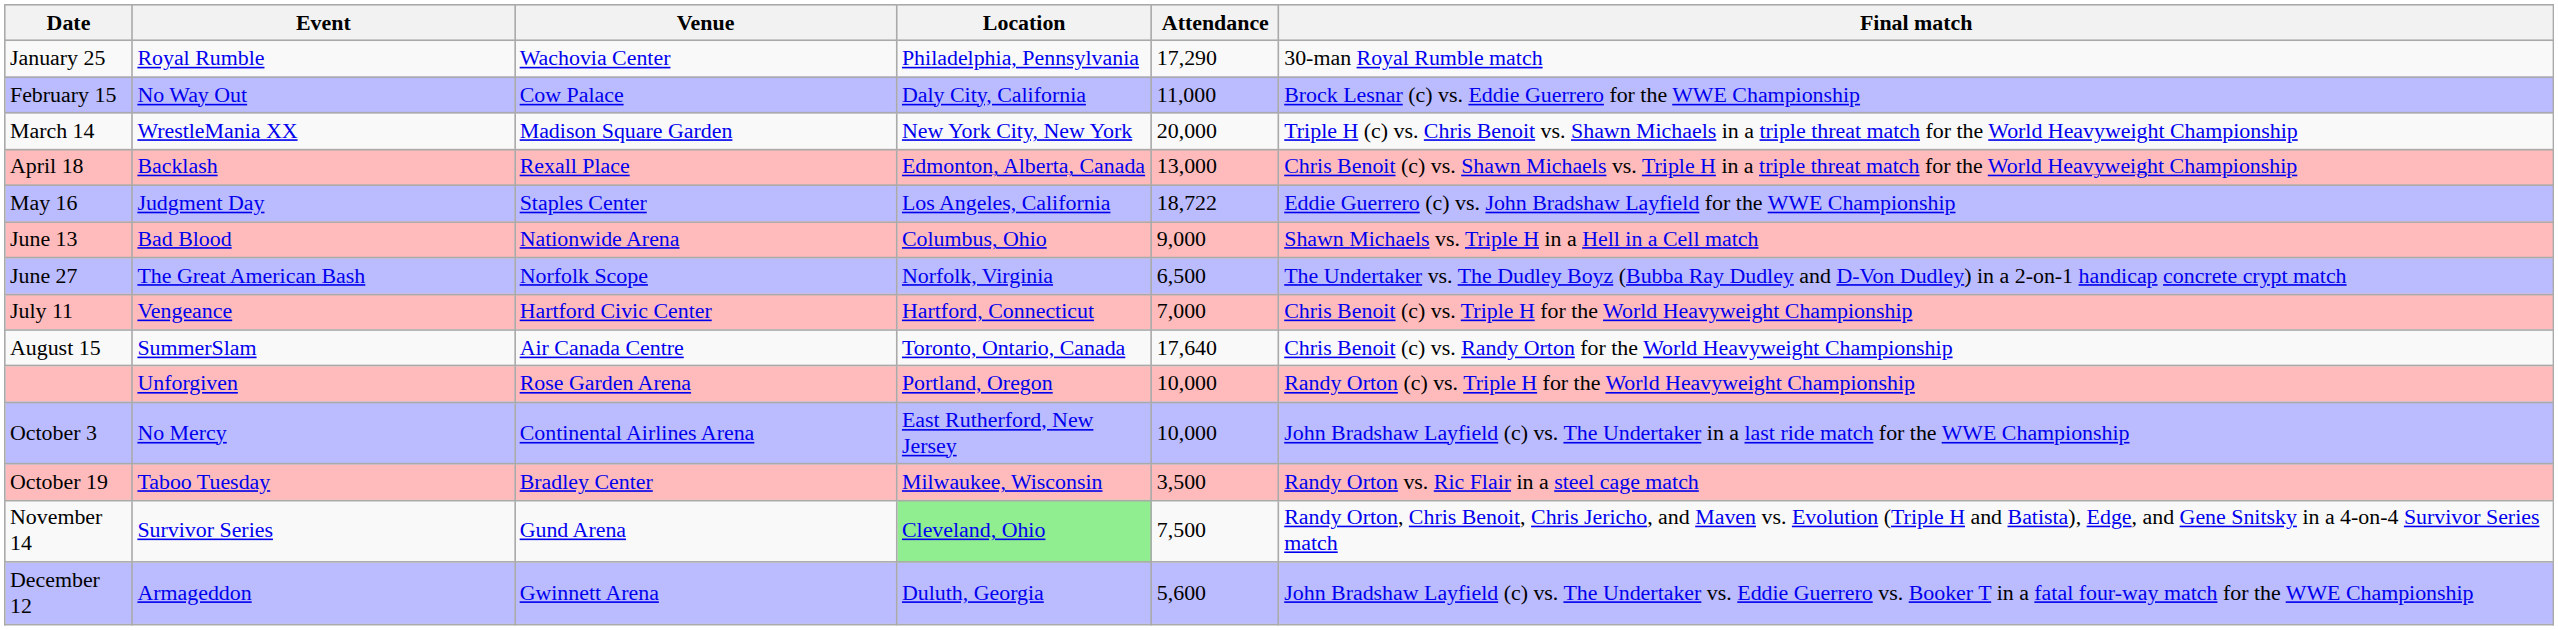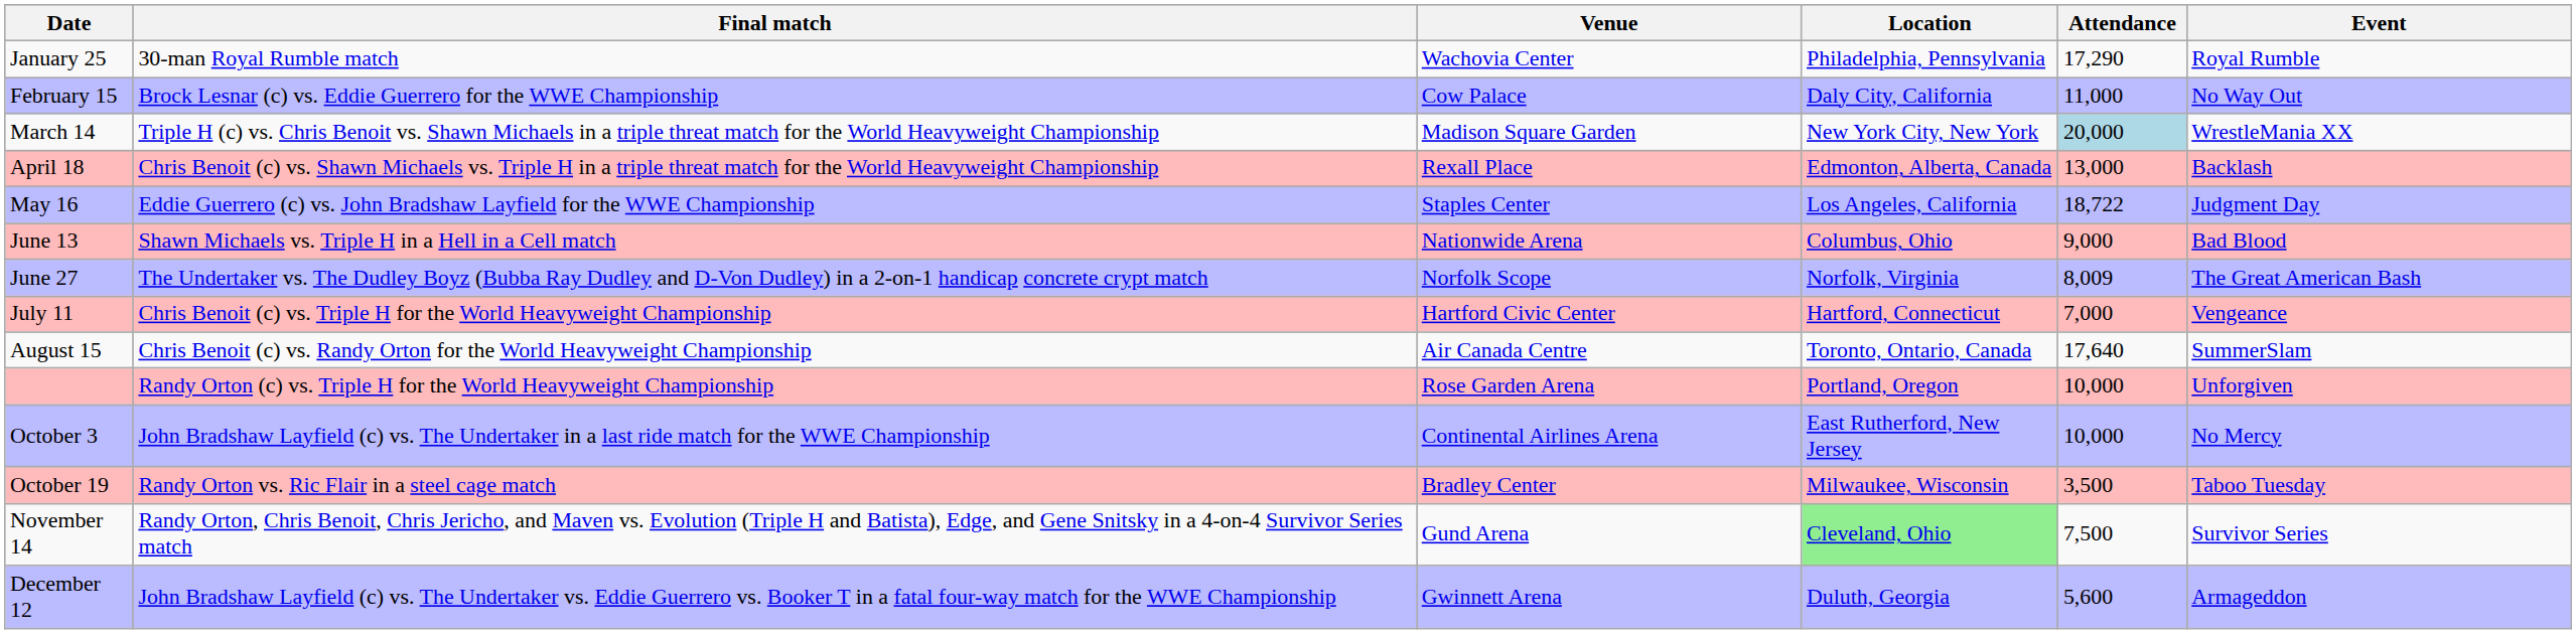columns swapped: Event <-> Final match
March 14 | Attendance: no background -> lightblue background
June 27 | Attendance: 6,500 -> 8,009
